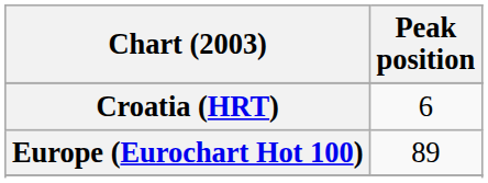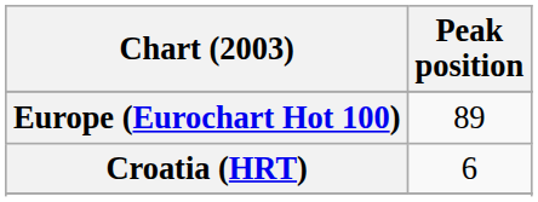rows swapped: Croatia (HRT) <-> Europe (Eurochart Hot 100)
